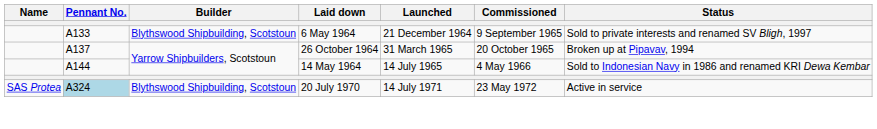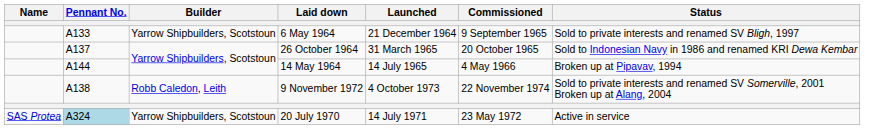6 May 1964 | Builder: Blythswood Shipbuilding, Scotstoun -> Yarrow Shipbuilders, Scotstoun
26 October 1964 | Status: Broken up at Pipavav, 1994 -> Sold to Indonesian Navy in 1986 and renamed KRI Dewa Kembar
14 May 1964 | Status: Sold to Indonesian Navy in 1986 and renamed KRI Dewa Kembar -> Broken up at Pipavav, 1994
+ row: A138 | Robb Caledon, Leith | 9 November 1972 | 4 October 1973 | 22 November 1974 | Sold to private interests and renamed SV Somerville, 2001 Broken up at Alang, 2004
20 July 1970 | Builder: Blythswood Shipbuilding, Scotstoun -> Yarrow Shipbuilders, Scotstoun
